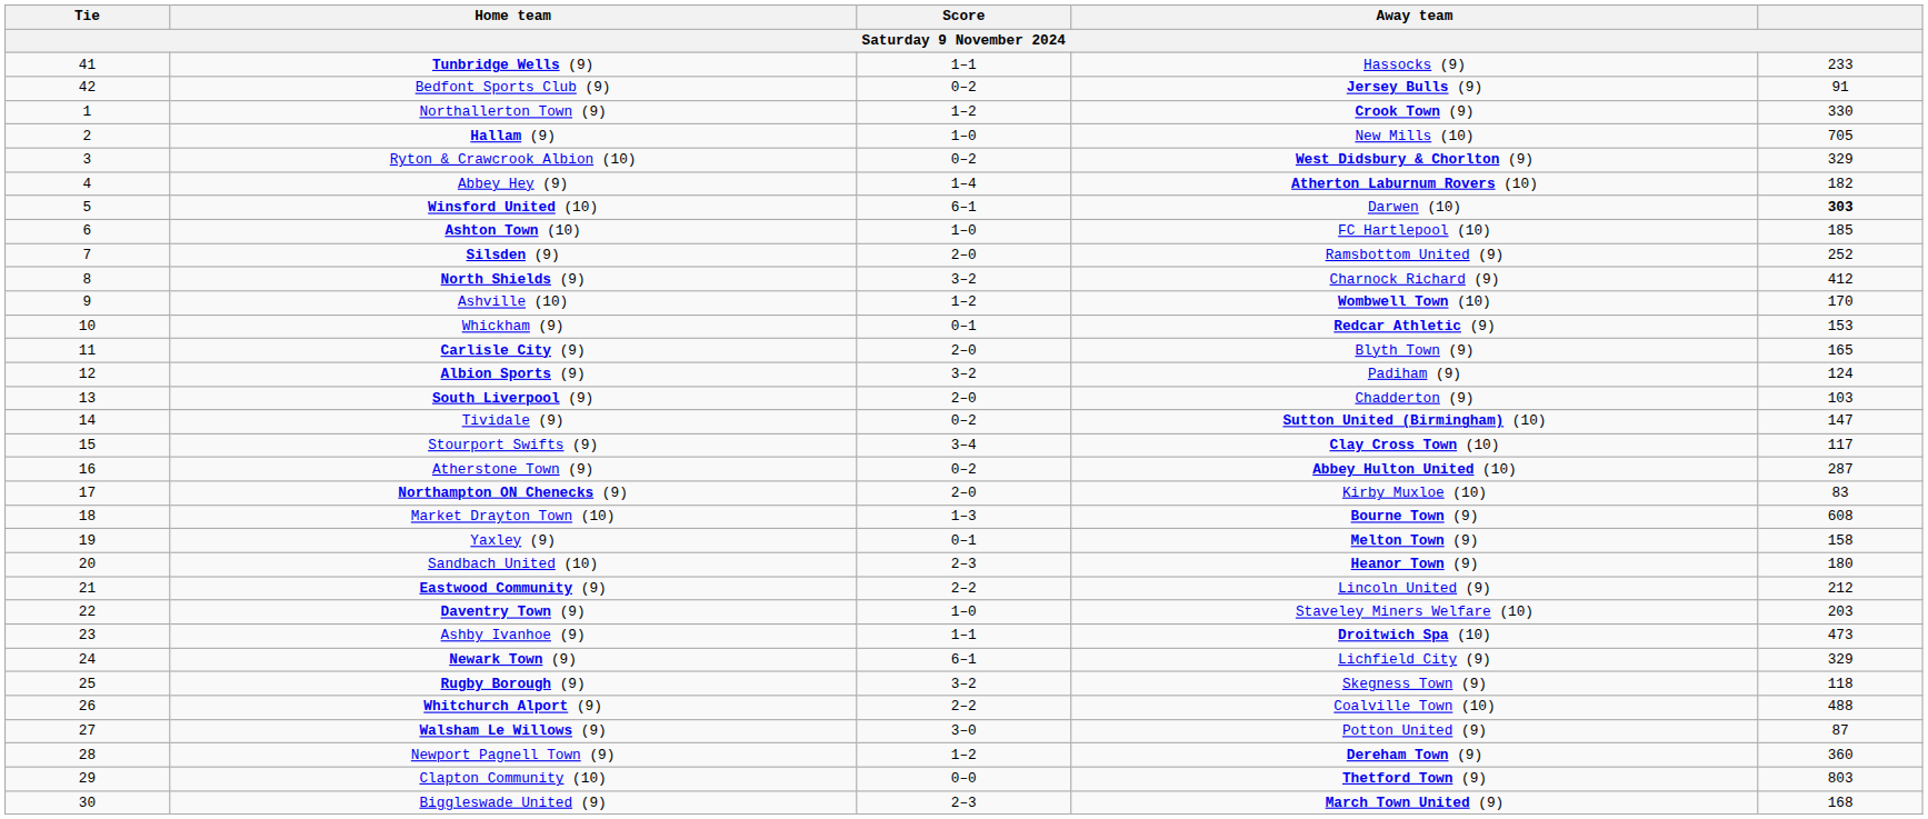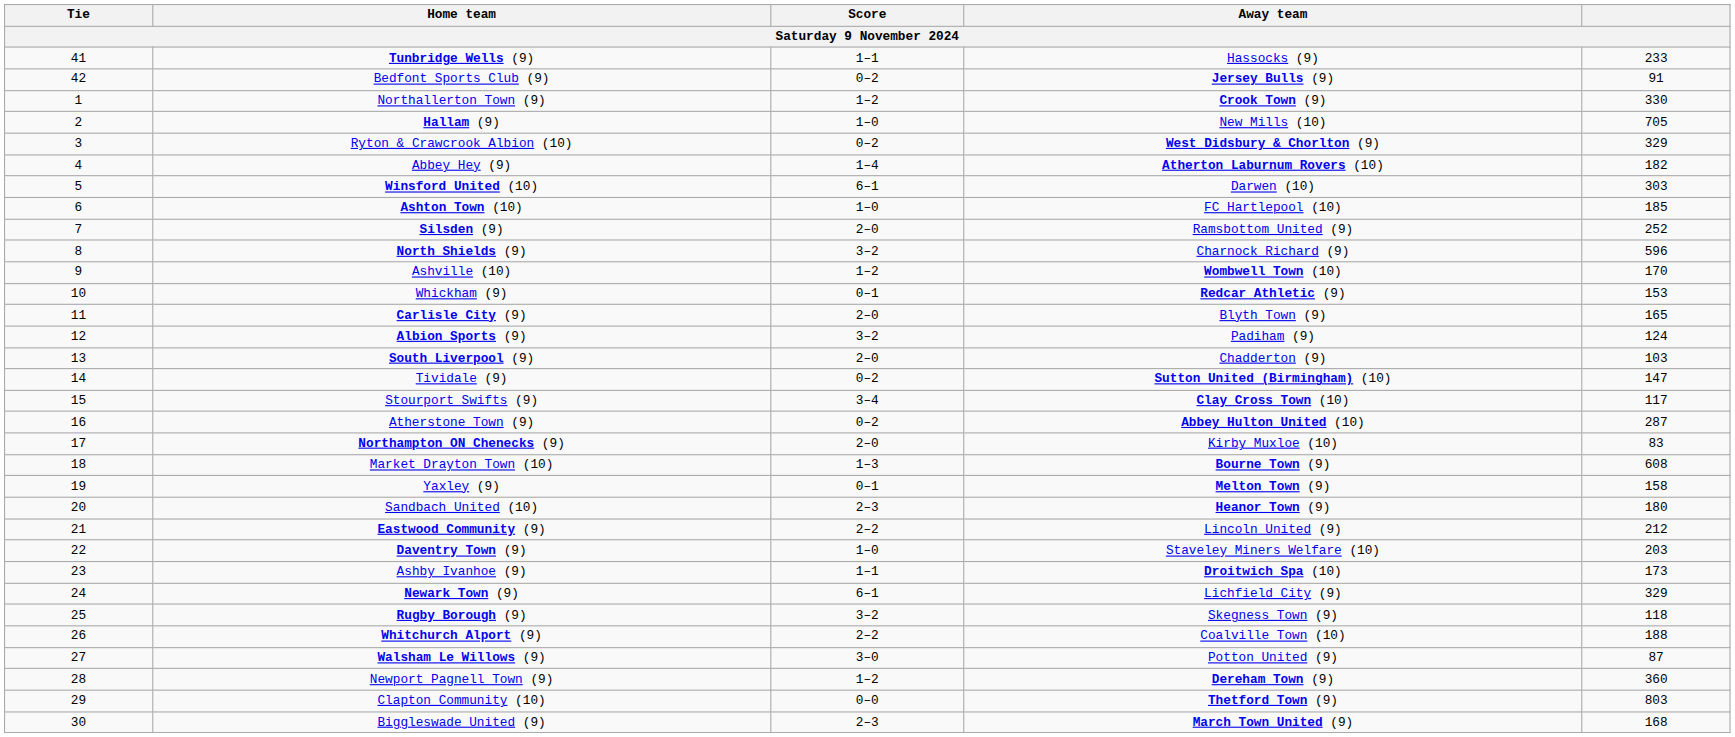Winsford United (10) | column 5: bold -> normal
North Shields (9) | column 5: 412 -> 596
Ashby Ivanhoe (9) | column 5: 473 -> 173
Whitchurch Alport (9) | column 5: 488 -> 188
